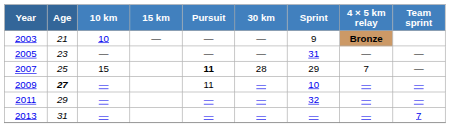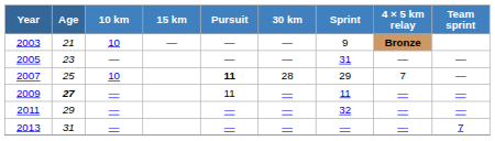2007 | 10 km: 15 -> 10
2009 | Sprint: 10 -> 11
